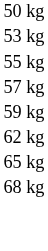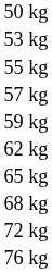+ row: 72 kg
+ row: 76 kg
